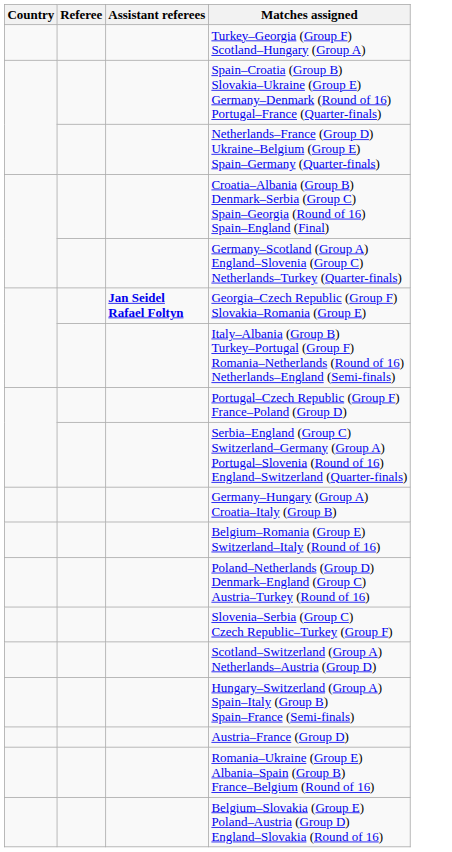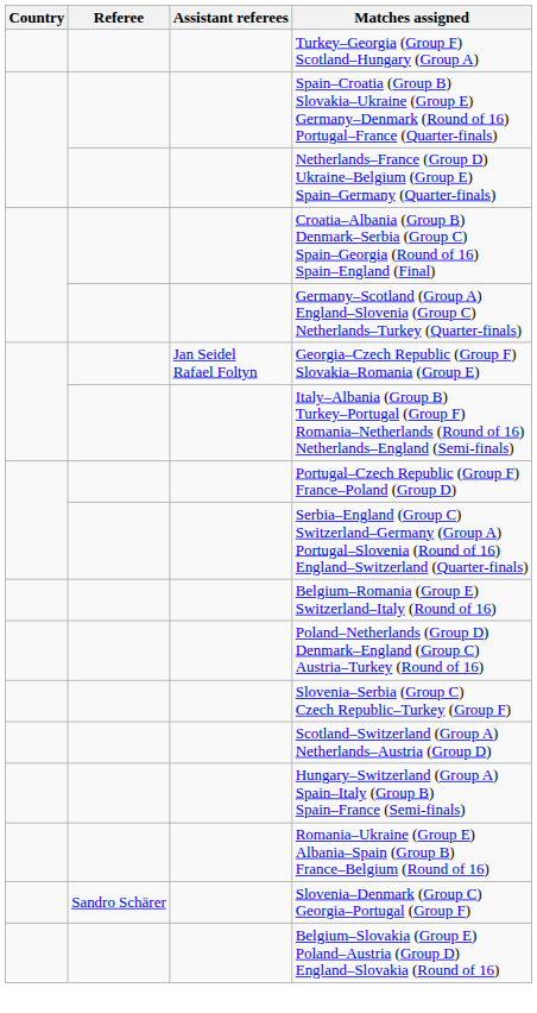Georgia–Czech Republic (Group F) Slovakia–Romania (Group E) | Assistant referees: bold -> normal
- row: Germany–Hungary (Group A) Croatia–Italy (Group B)
- row: Austria–France (Group D)
+ row: Sandro Schärer | Slovenia–Denmark (Group C) Georgia–Portugal (Group F)
